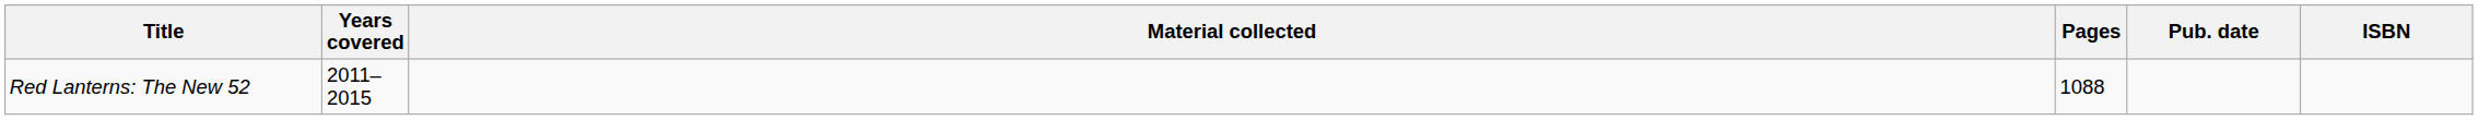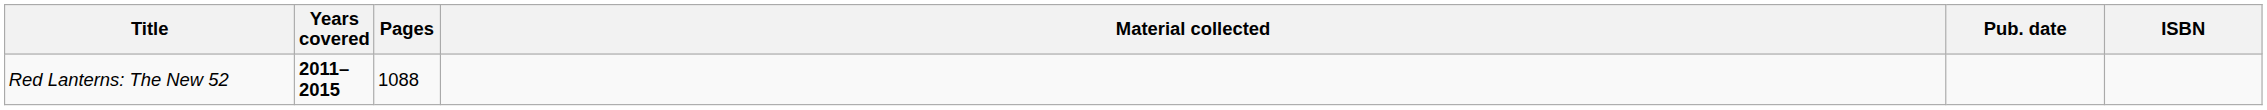columns swapped: Material collected <-> Pages
Red Lanterns: The New 52 | Years covered: normal -> bold
